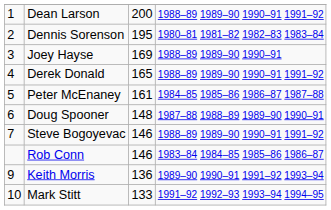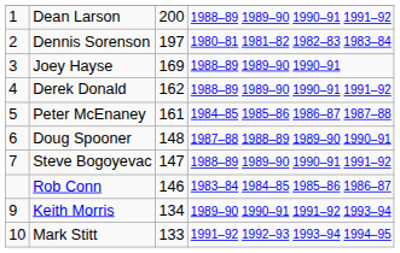Dennis Sorenson | column 3: 195 -> 197
Derek Donald | column 3: 165 -> 162
Steve Bogoyevac | column 3: 146 -> 147
Keith Morris | column 3: 136 -> 134
